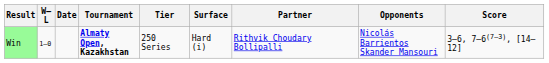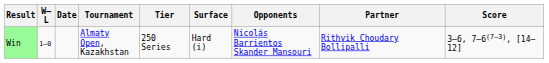columns swapped: Partner <-> Opponents
Win | Tournament: bold -> normal
